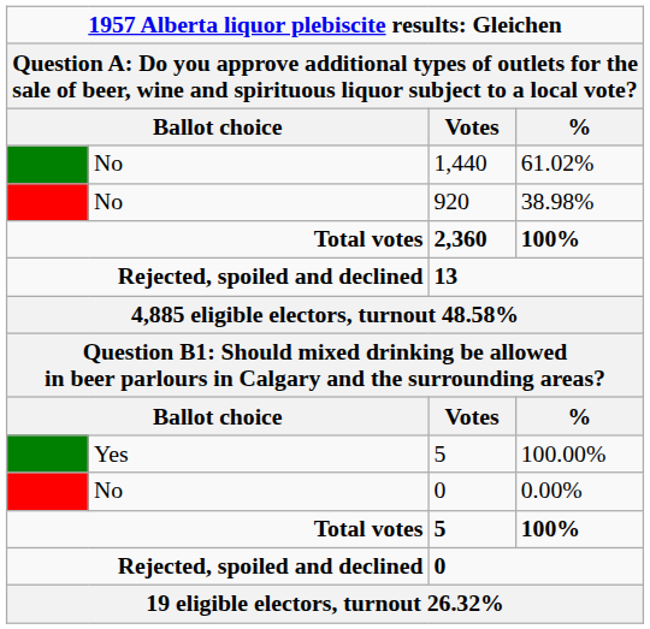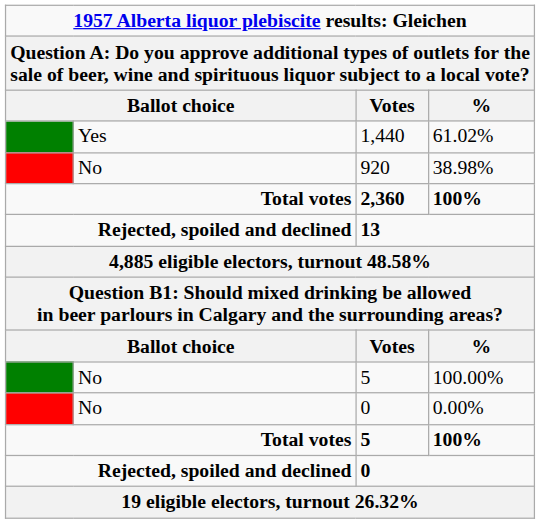61.02% | column 2: No -> Yes
100.00% | column 2: Yes -> No
